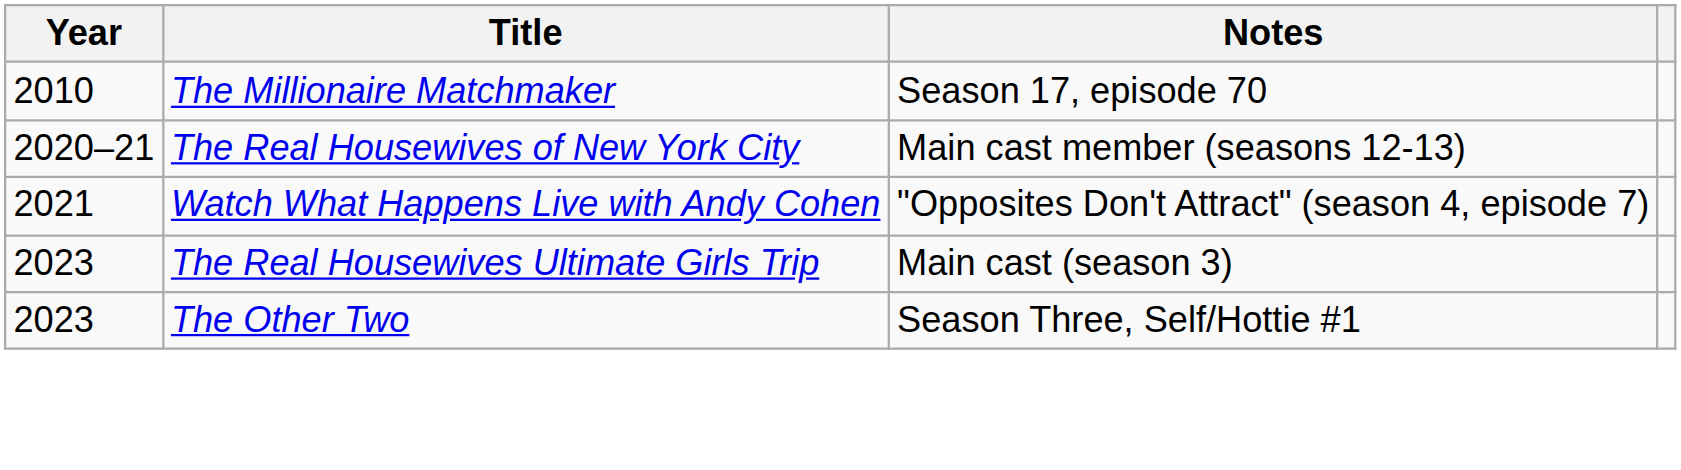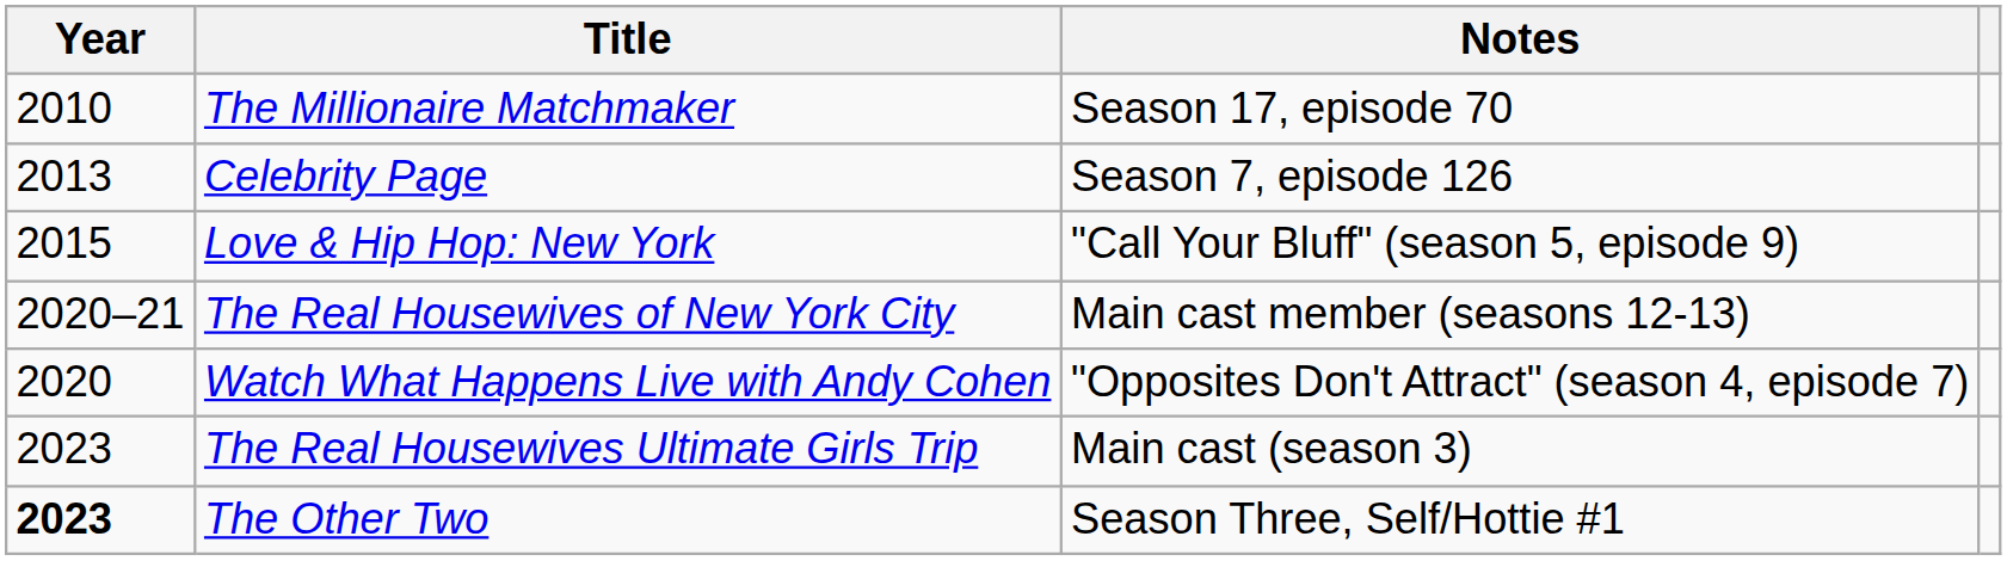+ row: 2013 | Celebrity Page | Season 7, episode 126
+ row: 2015 | Love & Hip Hop: New York | "Call Your Bluff" (season 5, episode 9)
Watch What Happens Live with Andy Cohen | Year: 2021 -> 2020
The Other Two | Year: normal -> bold
